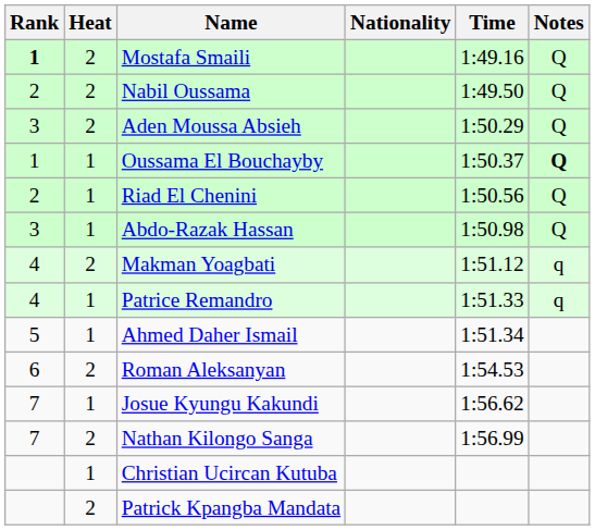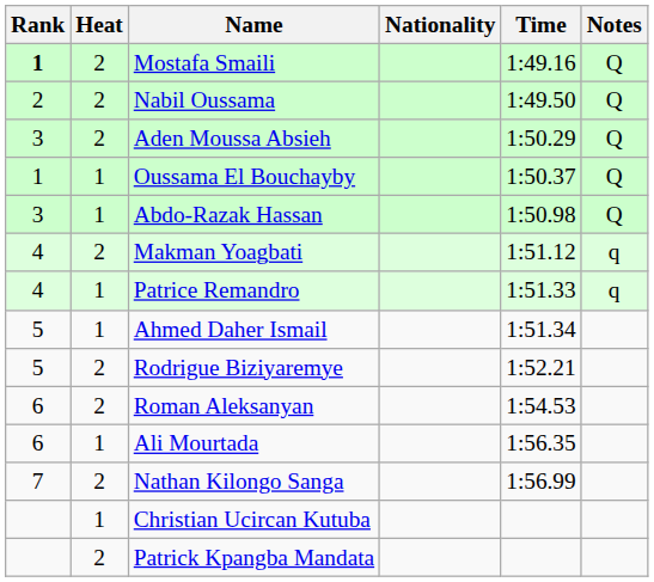Oussama El Bouchayby | Notes: bold -> normal
- row: 2 | 1 | Riad El Chenini | 1:50.56 | Q
+ row: 5 | 2 | Rodrigue Biziyaremye | 1:52.21
+ row: 6 | 1 | Ali Mourtada | 1:56.35
- row: 7 | 1 | Josue Kyungu Kakundi | 1:56.62
